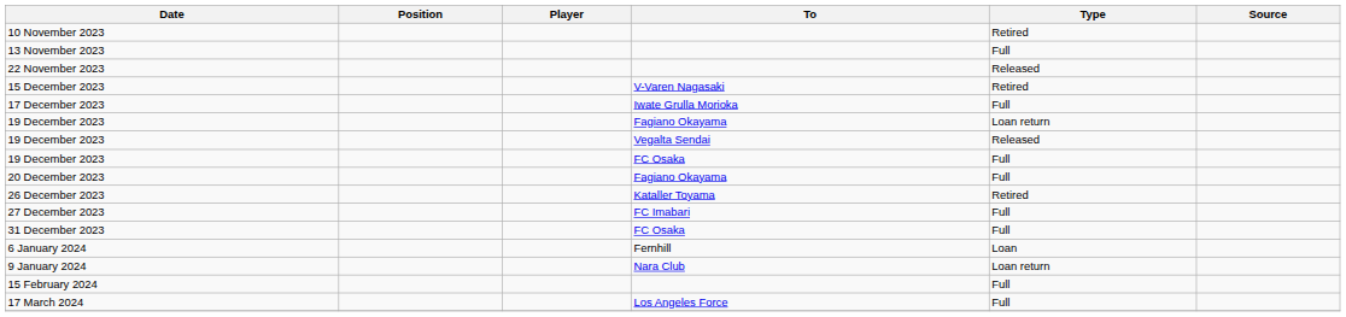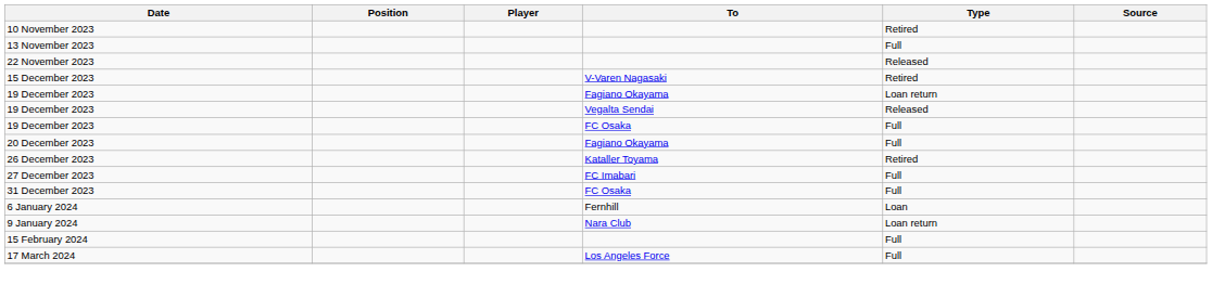- row: 17 December 2023 | Iwate Grulla Morioka | Full
